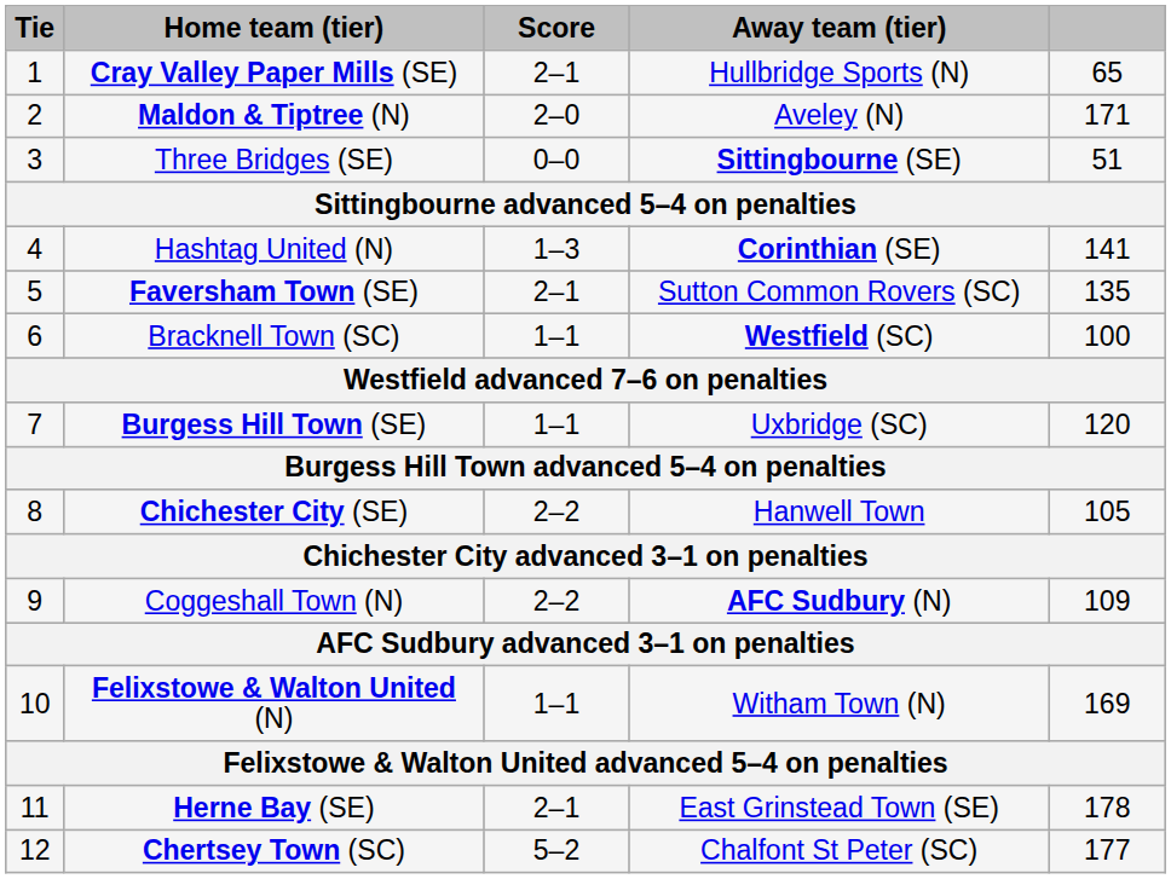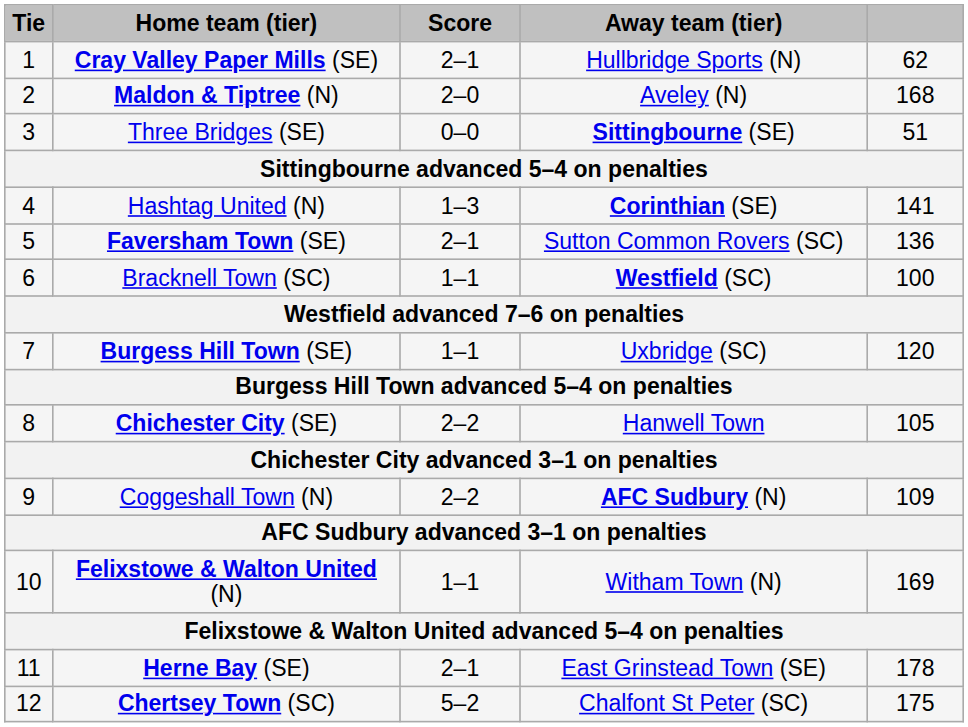Cray Valley Paper Mills (SE) | column 5: 65 -> 62
Maldon & Tiptree (N) | column 5: 171 -> 168
Faversham Town (SE) | column 5: 135 -> 136
Chertsey Town (SC) | column 5: 177 -> 175
